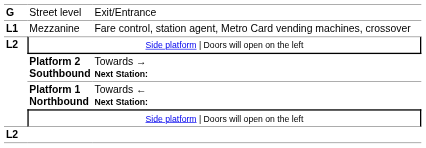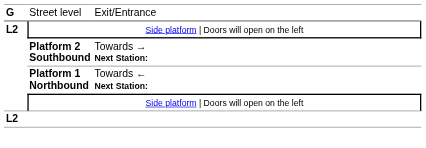- row: L1 | Mezzanine | Fare control, station agent, Metro Card vending machines, crossover
